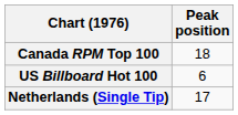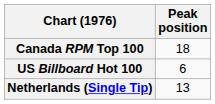Netherlands (Single Tip) | Peak position: 17 -> 13
